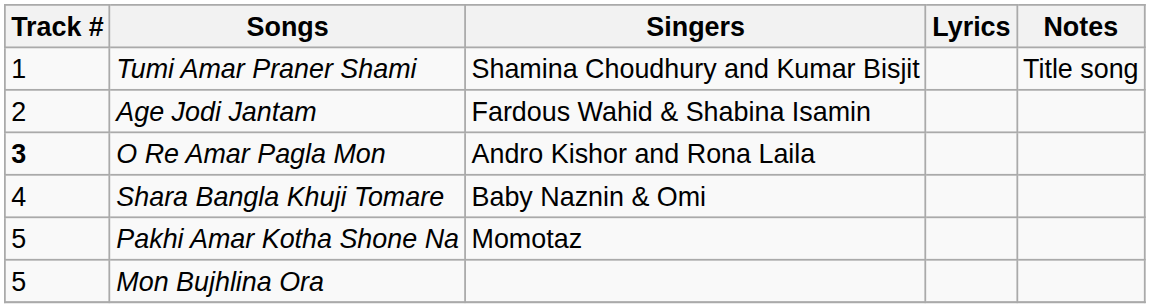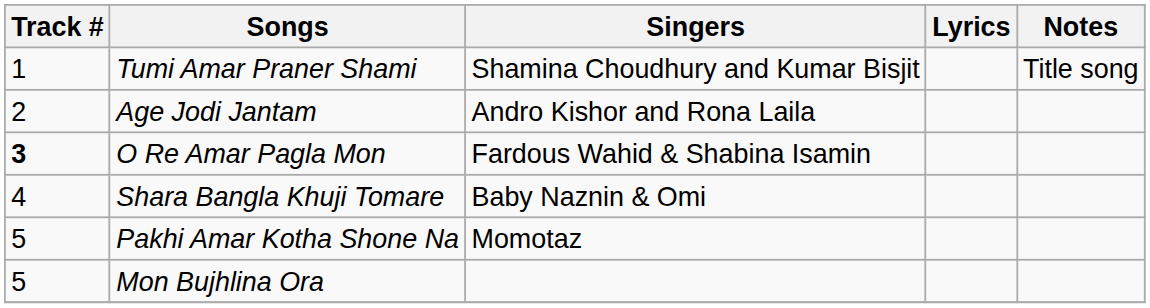Age Jodi Jantam | Singers: Fardous Wahid & Shabina Isamin -> Andro Kishor and Rona Laila
O Re Amar Pagla Mon | Singers: Andro Kishor and Rona Laila -> Fardous Wahid & Shabina Isamin
